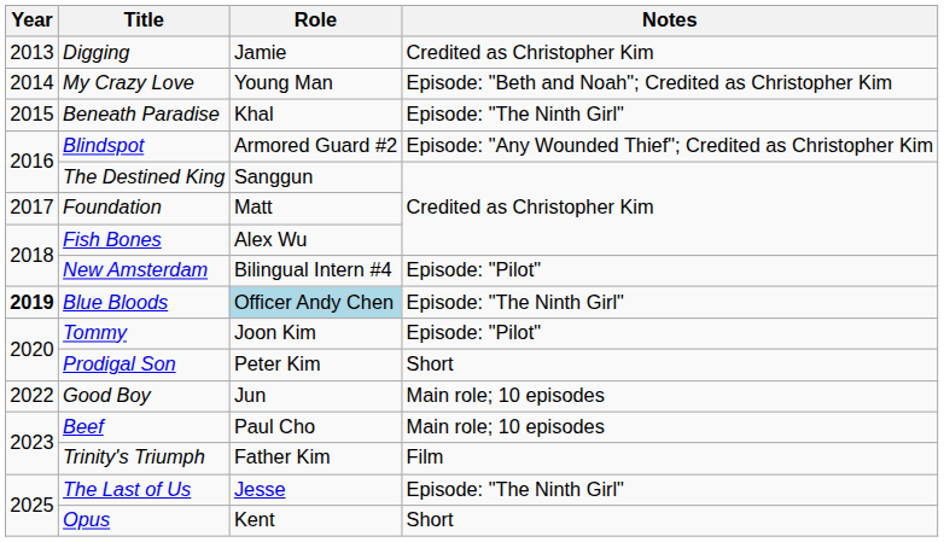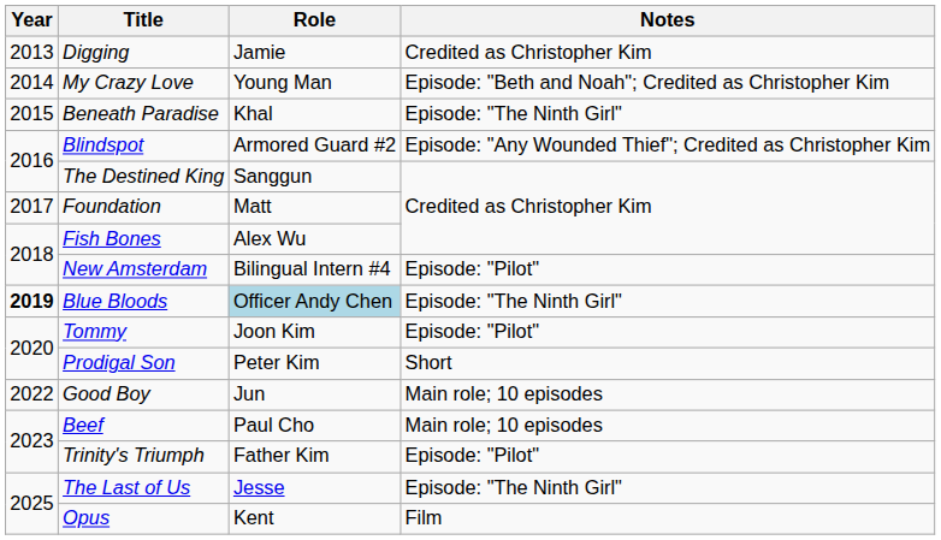Trinity's Triumph | Notes: Film -> Episode: "Pilot"
Opus | Notes: Short -> Film
